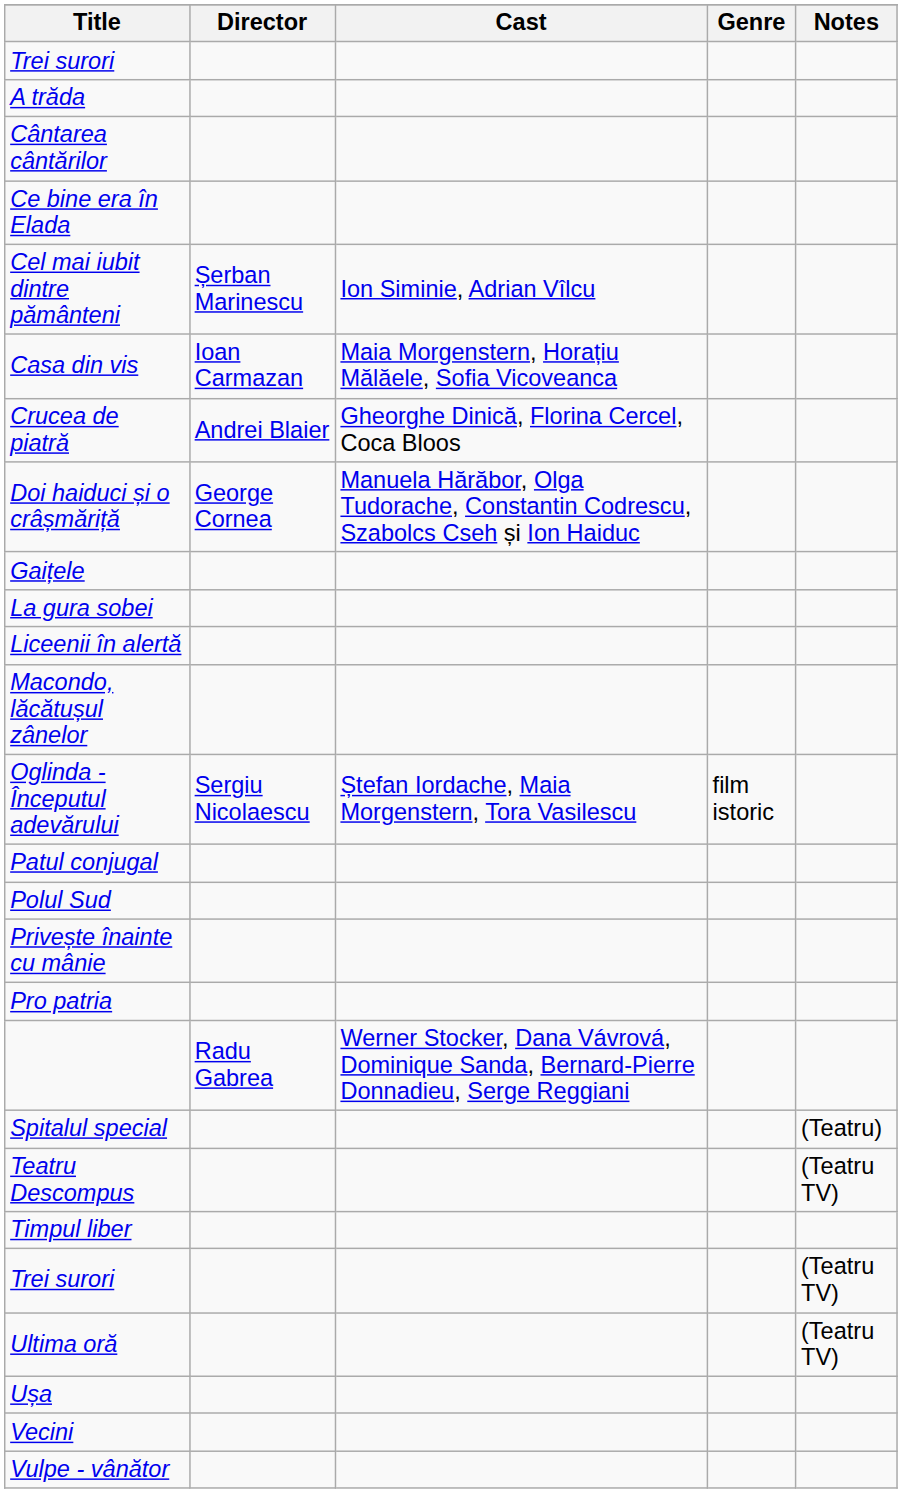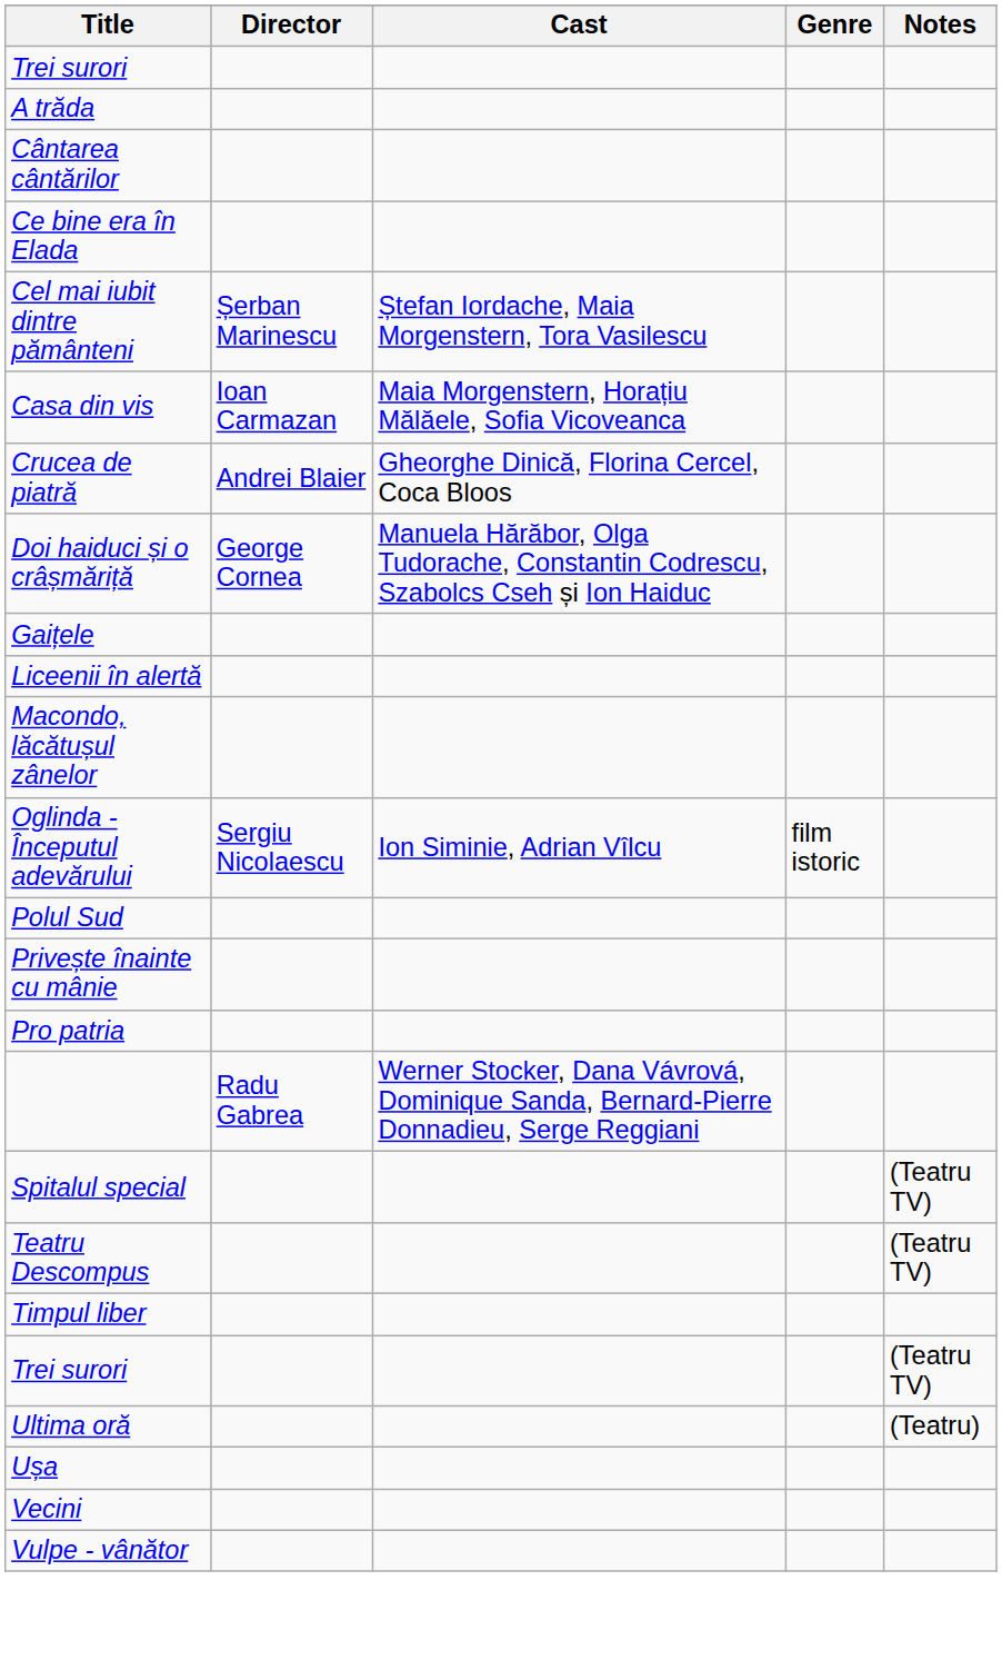Cel mai iubit dintre pământeni | Cast: Ion Siminie, Adrian Vîlcu -> Ștefan Iordache, Maia Morgenstern, Tora Vasilescu
- row: La gura sobei
Oglinda - Începutul adevărului | Cast: Ștefan Iordache, Maia Morgenstern, Tora Vasilescu -> Ion Siminie, Adrian Vîlcu
- row: Patul conjugal
Spitalul special | Notes: (Teatru) -> (Teatru TV)
Ultima oră | Notes: (Teatru TV) -> (Teatru)
